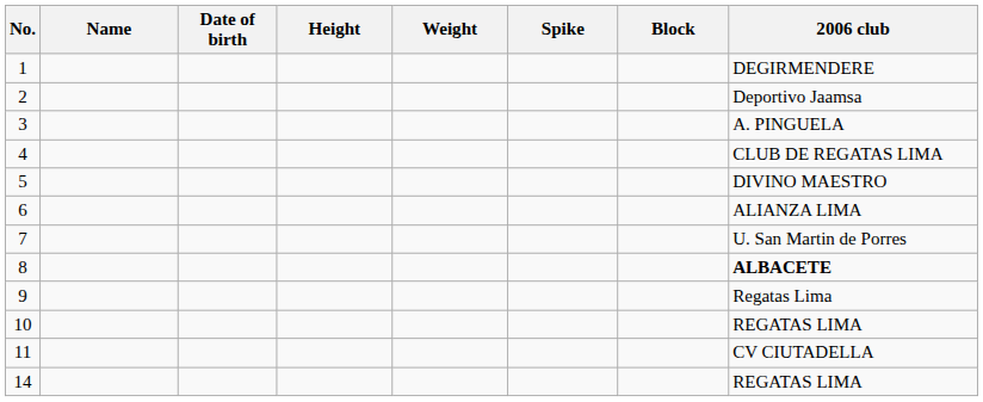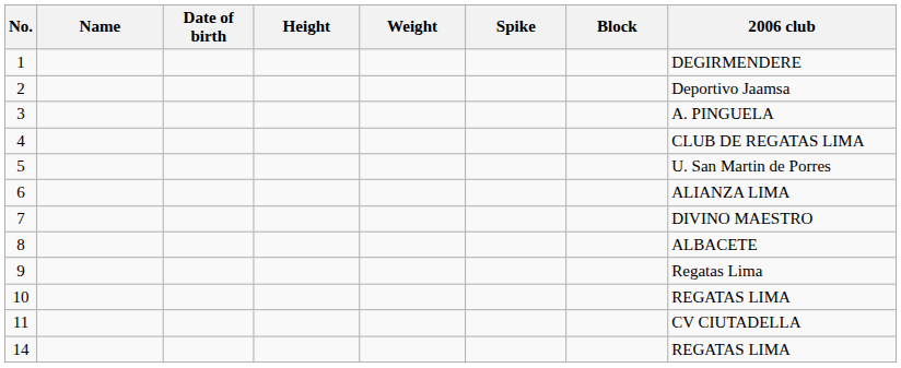5 | 2006 club: DIVINO MAESTRO -> U. San Martin de Porres
7 | 2006 club: U. San Martin de Porres -> DIVINO MAESTRO
8 | 2006 club: bold -> normal
